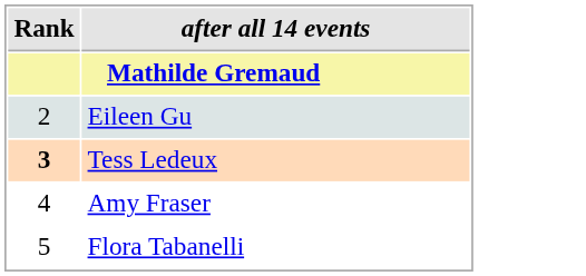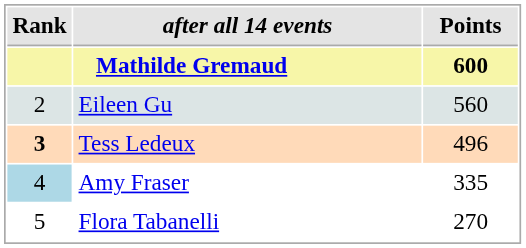+ column: Points | 600 | 560 | 496 | 335 | 270
Amy Fraser | Rank: no background -> lightblue background
